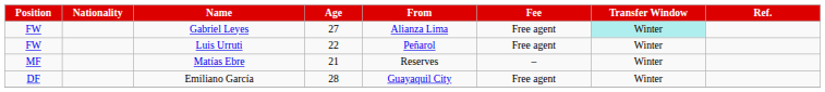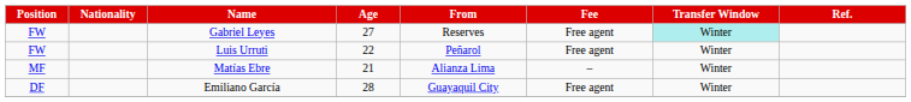Gabriel Leyes | From: Alianza Lima -> Reserves
Matías Ebre | From: Reserves -> Alianza Lima
